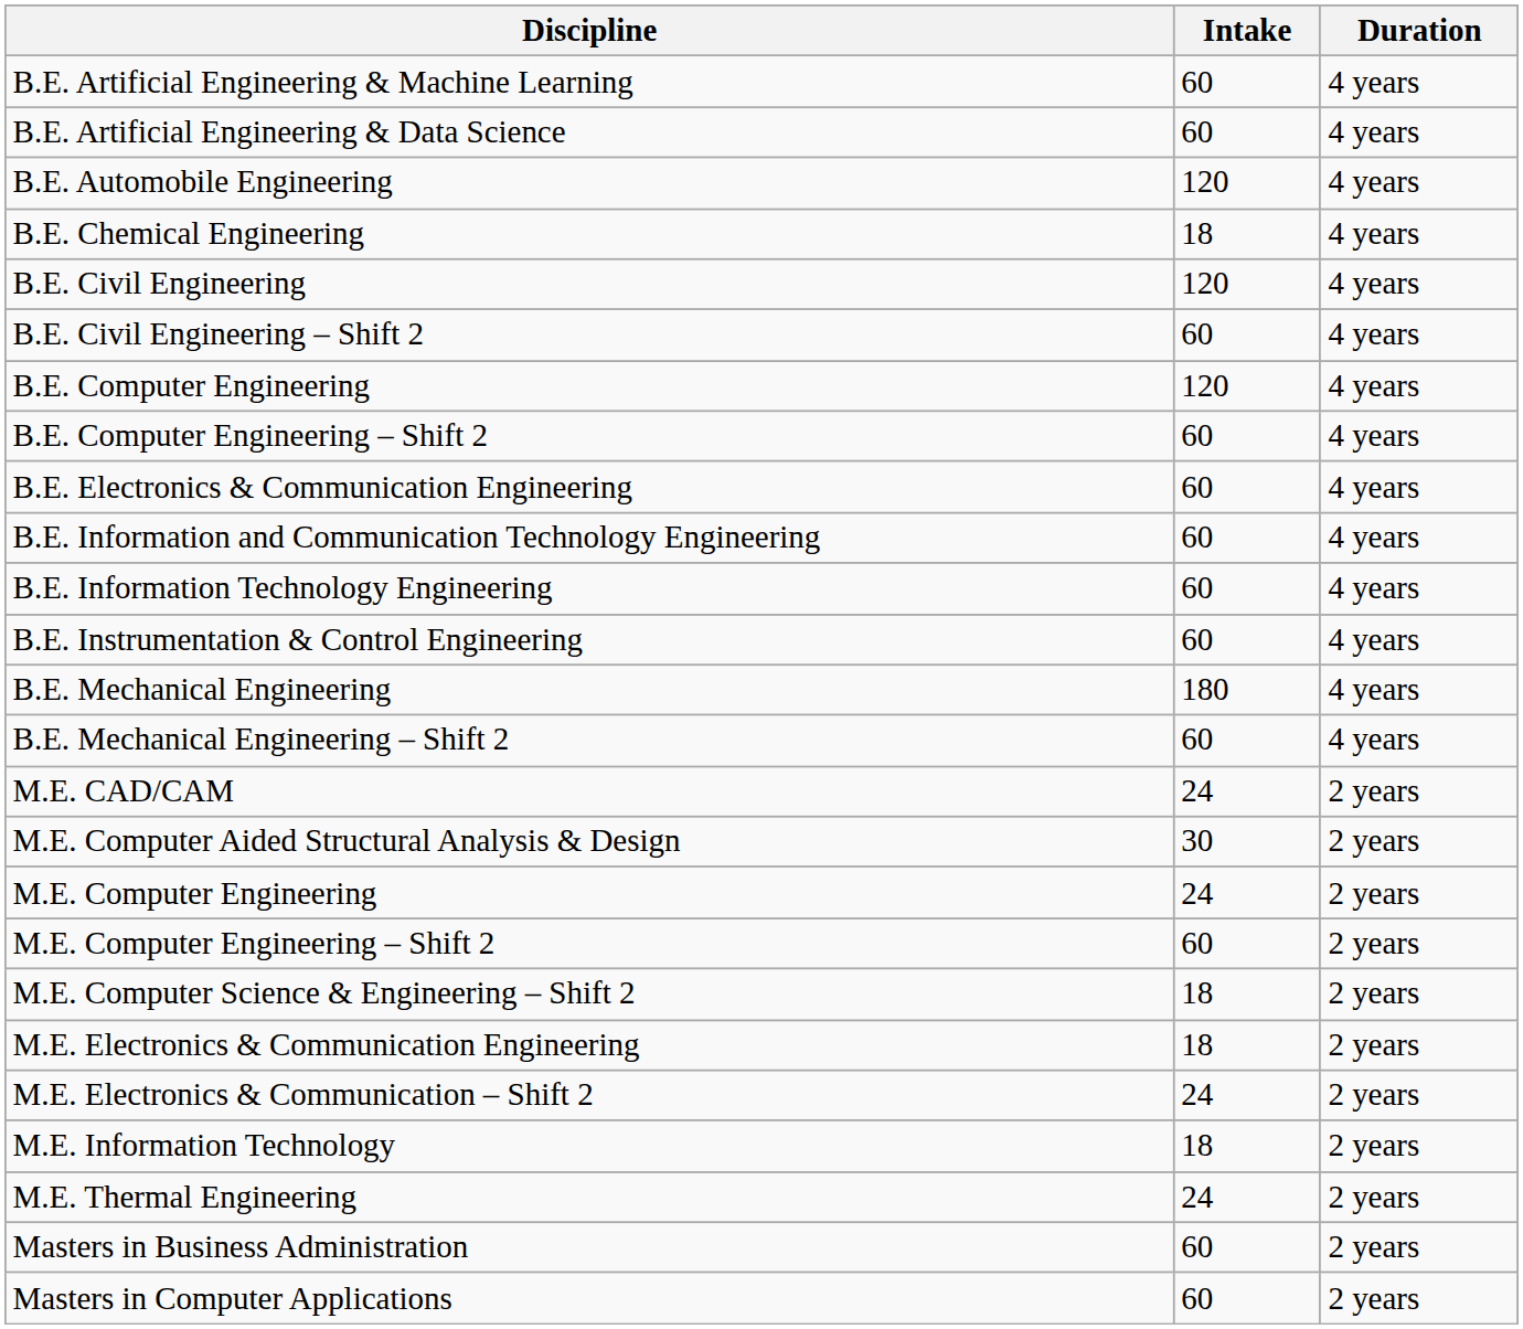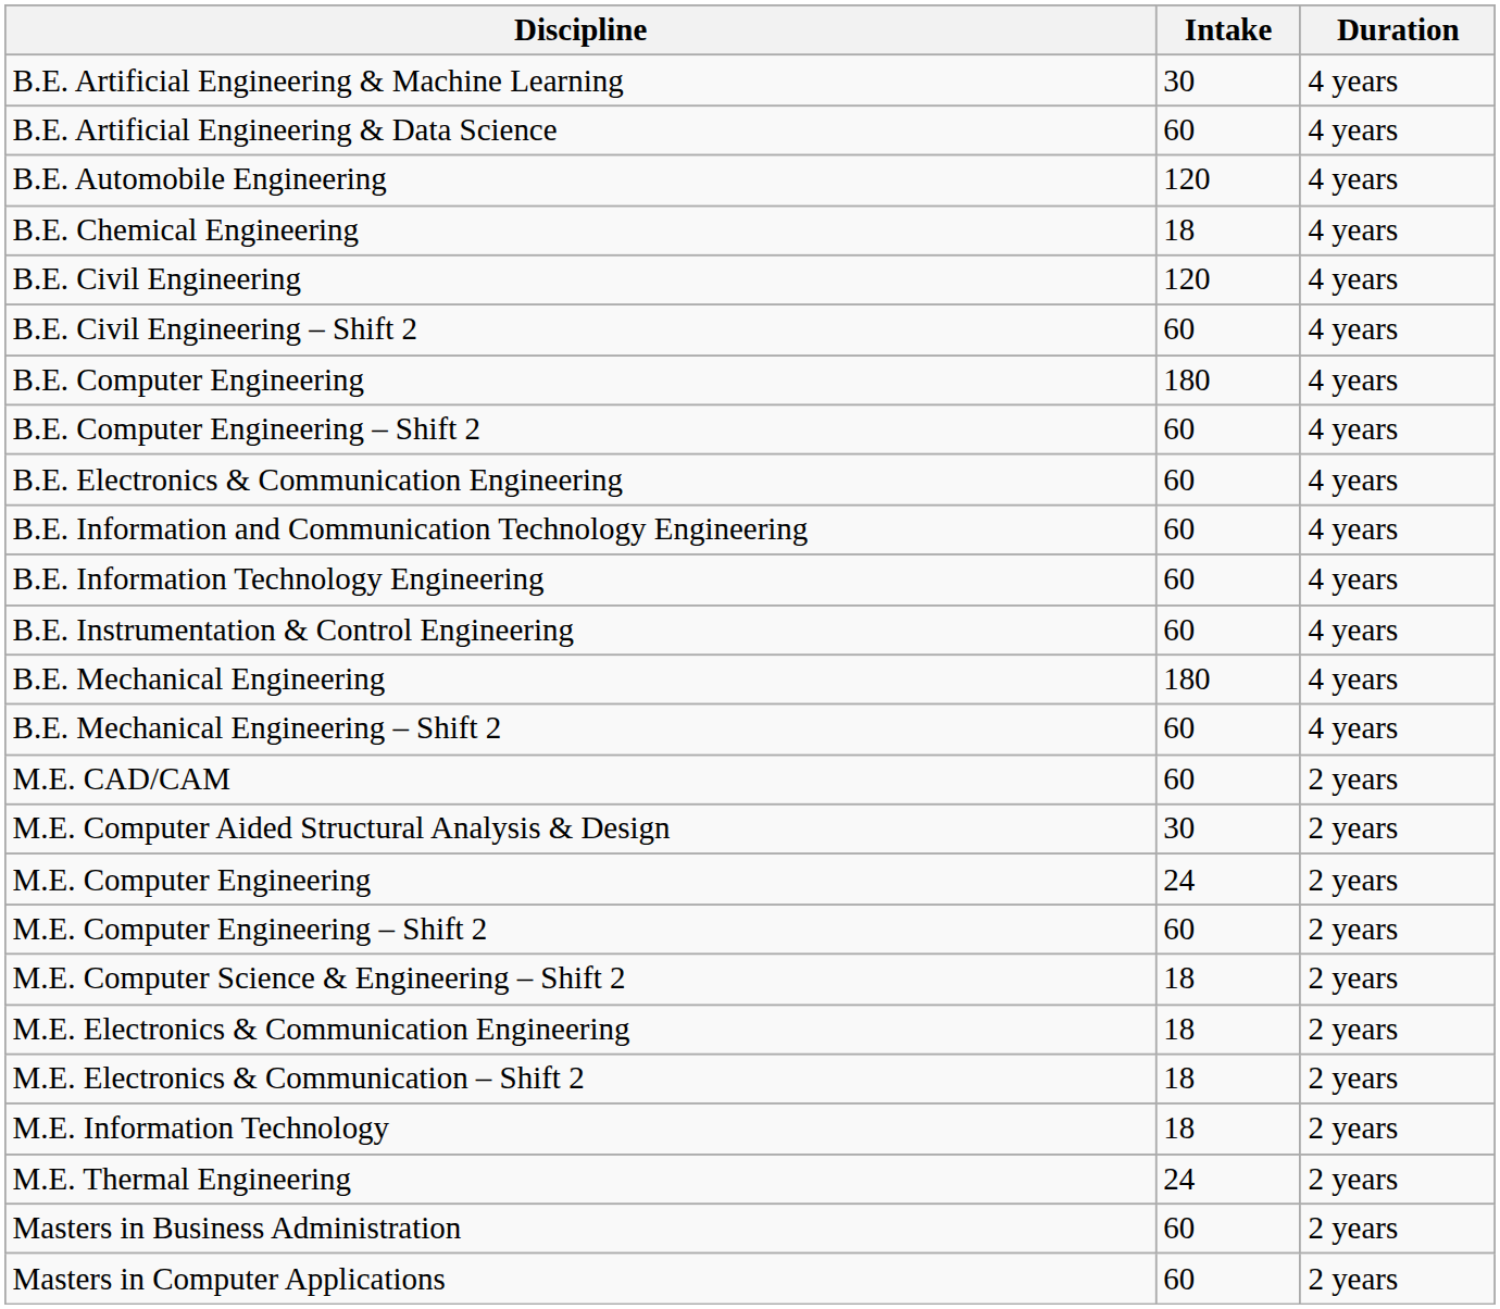B.E. Artificial Engineering & Machine Learning | Intake: 60 -> 30
B.E. Computer Engineering | Intake: 120 -> 180
M.E. CAD/CAM | Intake: 24 -> 60
M.E. Electronics & Communication – Shift 2 | Intake: 24 -> 18
